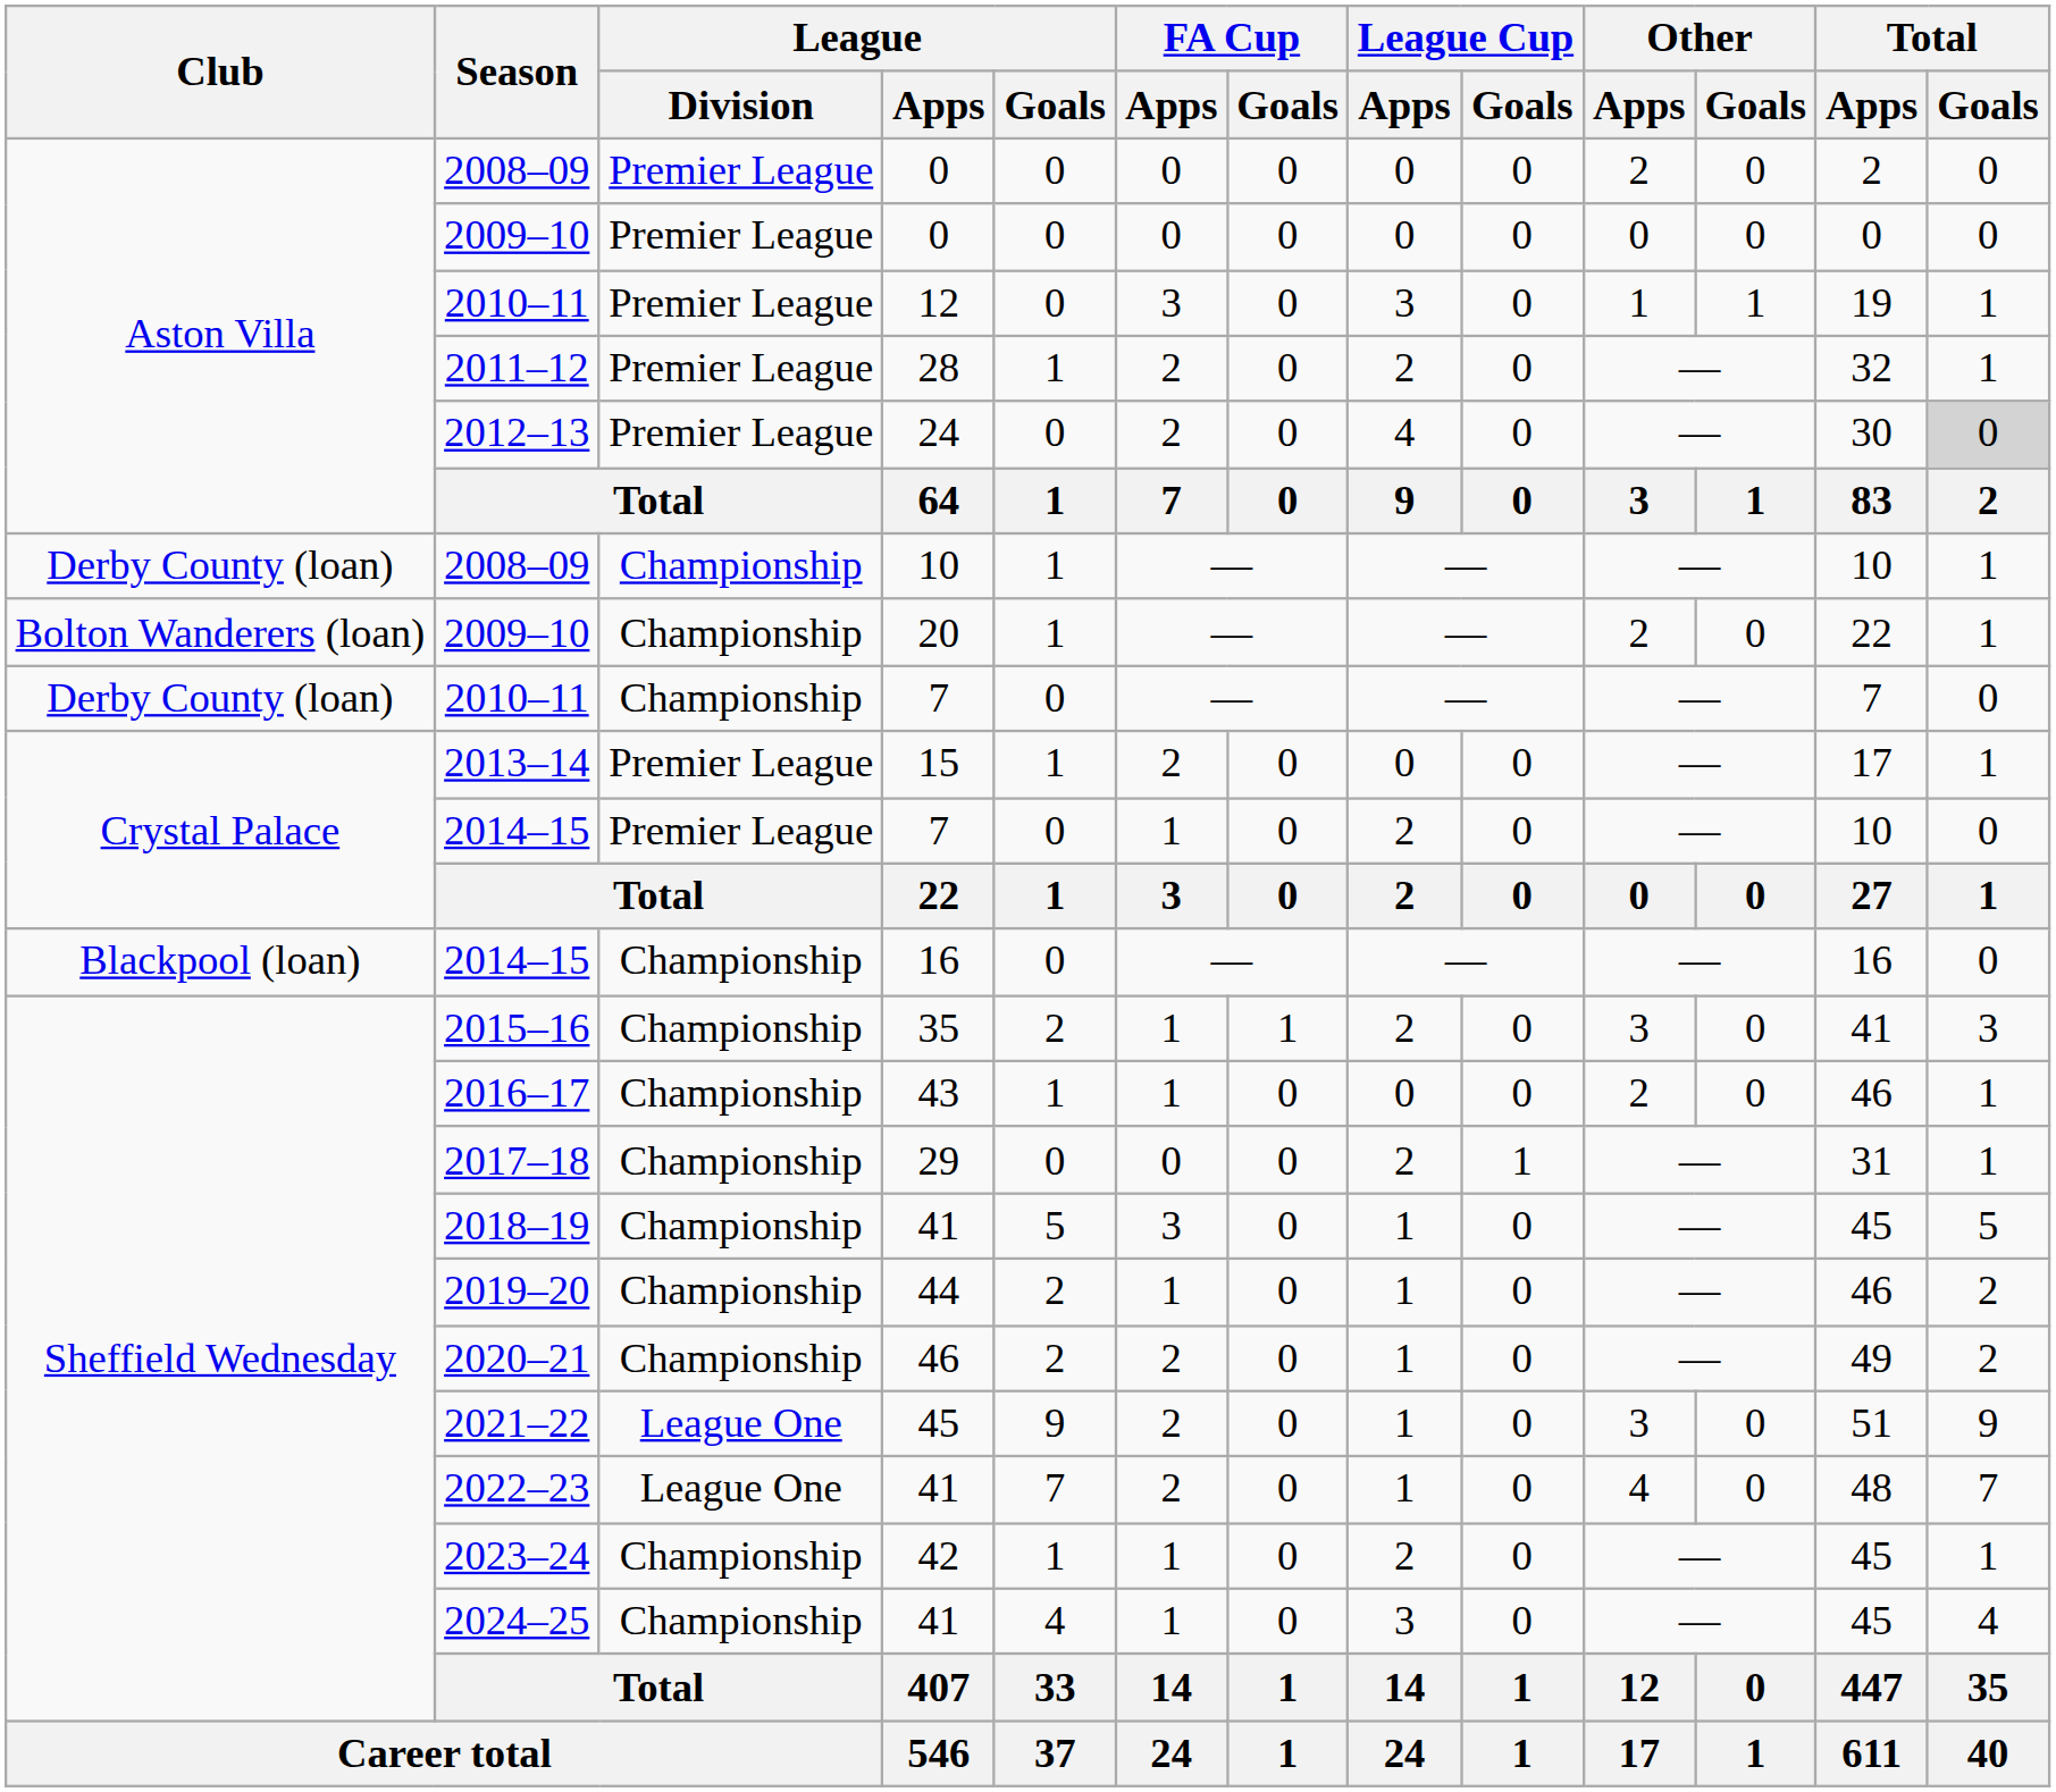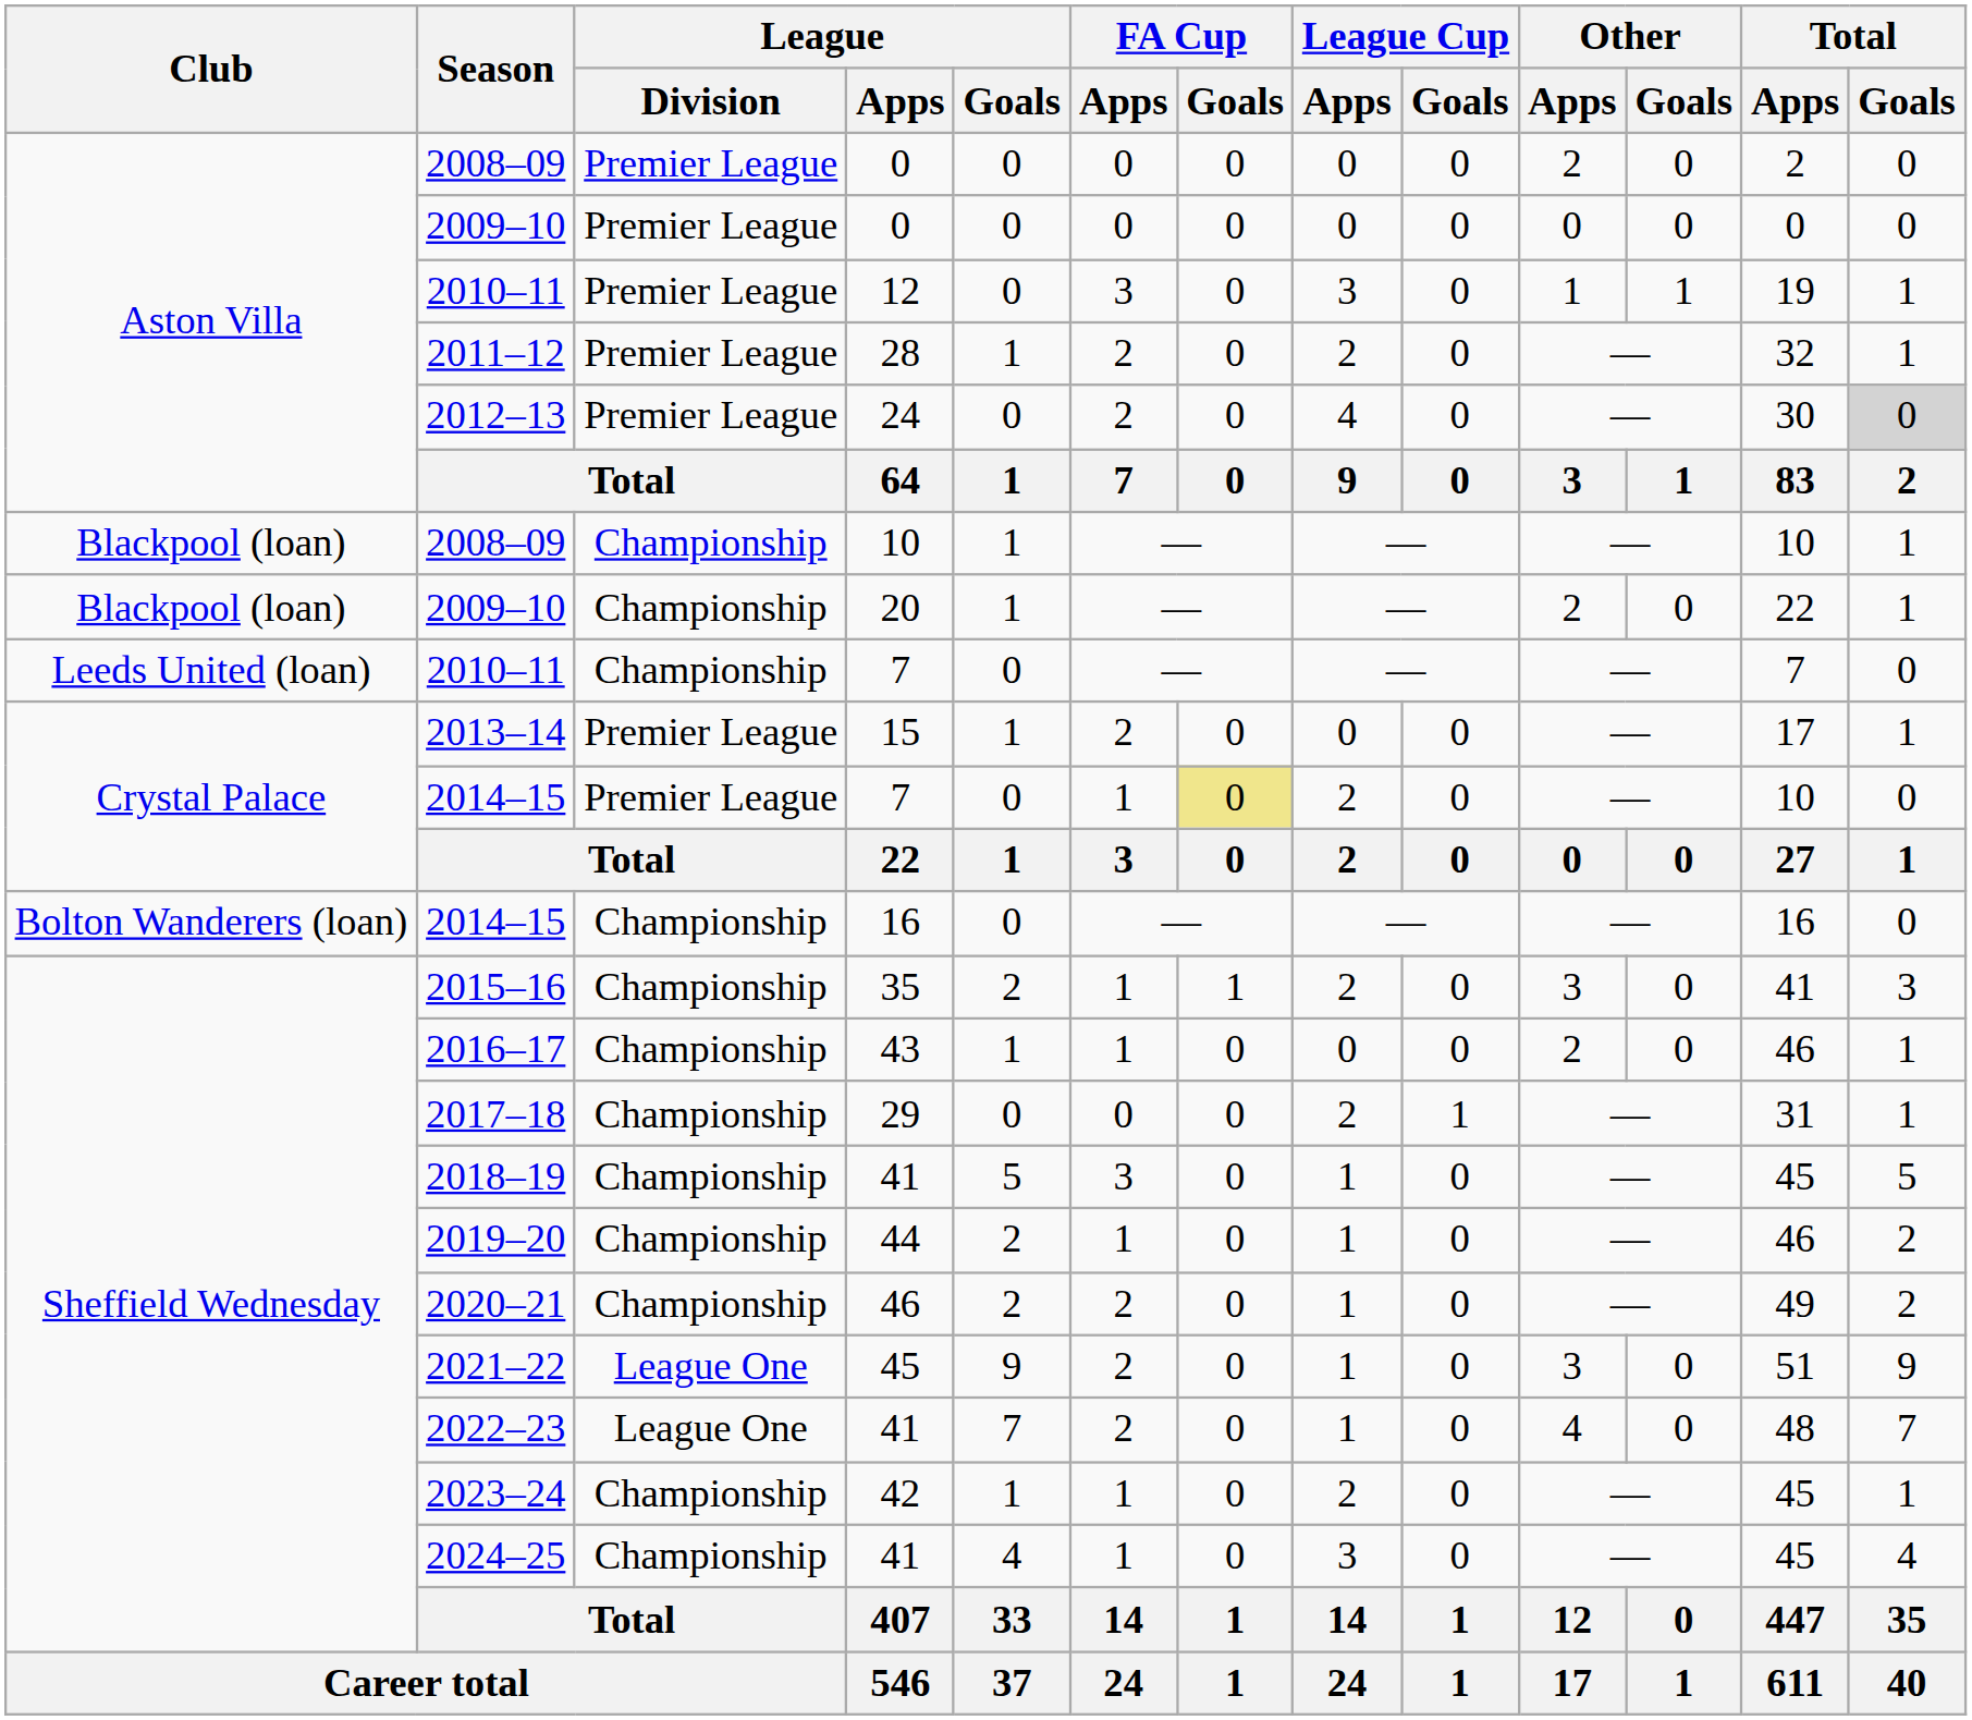2008–09 / 10 | Club: Derby County (loan) -> Blackpool (loan)
2009–10 / 20 | Club: Bolton Wanderers (loan) -> Blackpool (loan)
2010–11 / 7 | Club: Derby County (loan) -> Leeds United (loan)
2014–15 / 7 | FA Cup / Goals: no background -> khaki background
2014–15 / 16 | Club: Blackpool (loan) -> Bolton Wanderers (loan)
